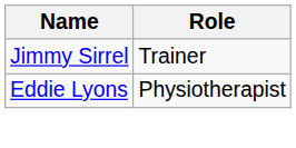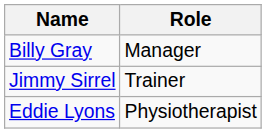+ row: Billy Gray | Manager
